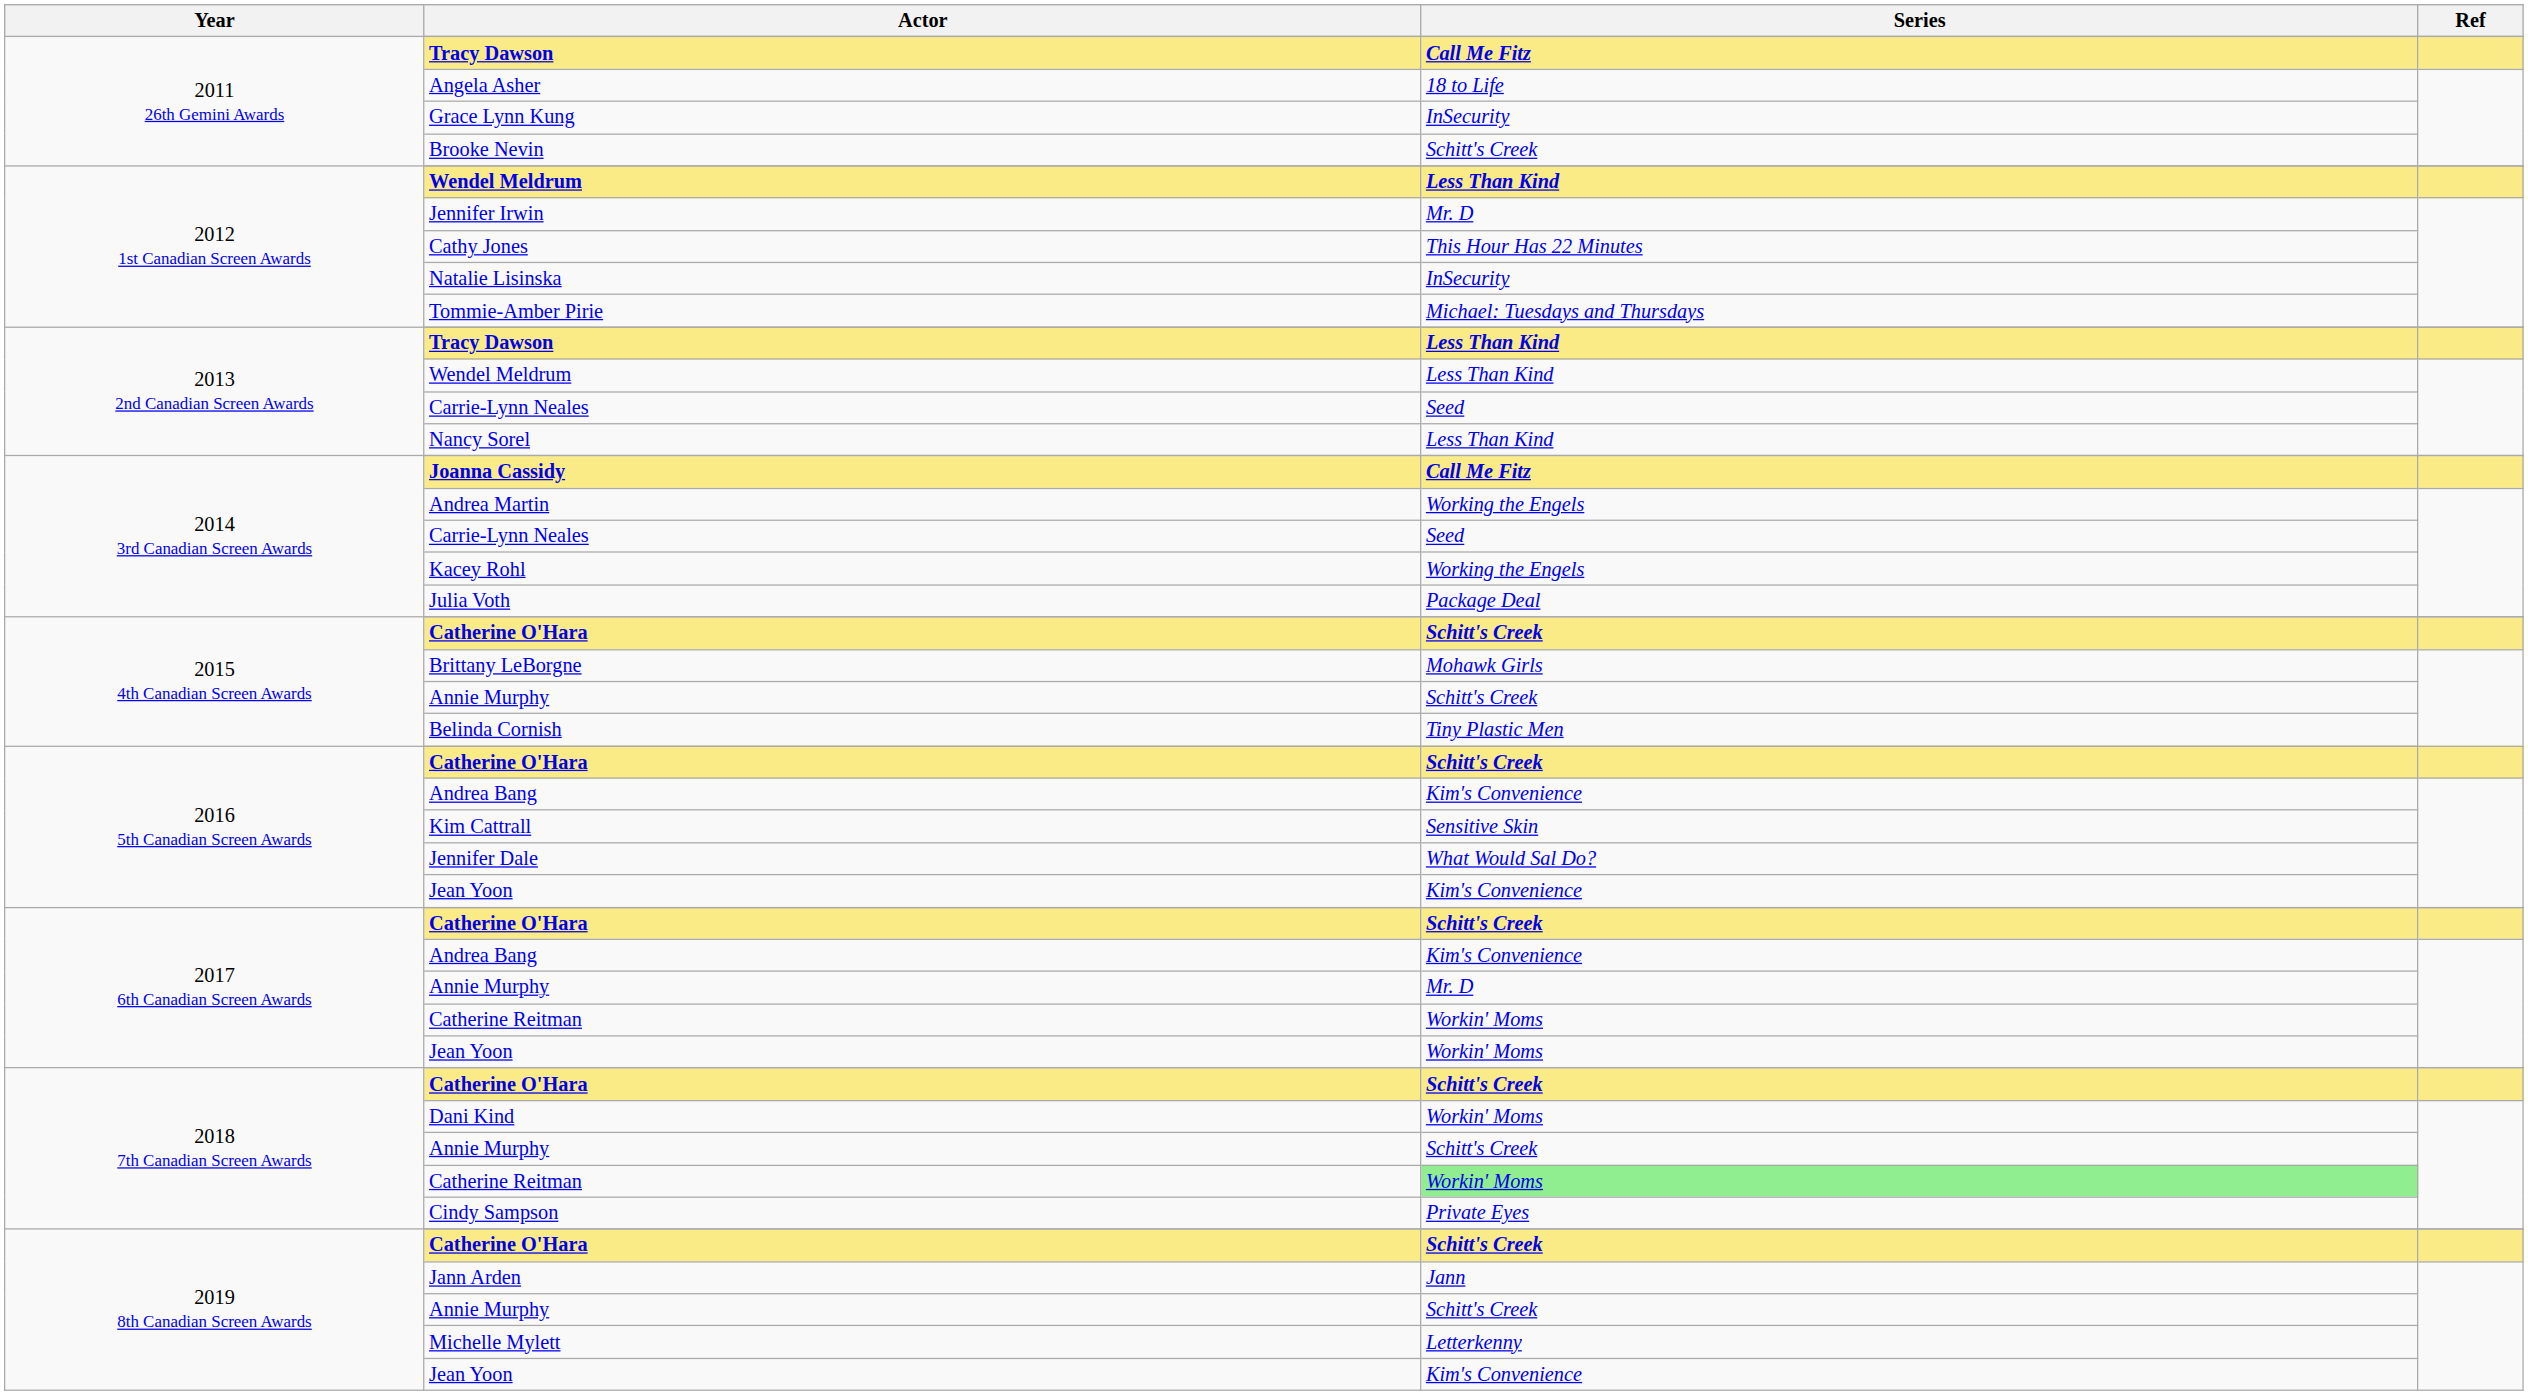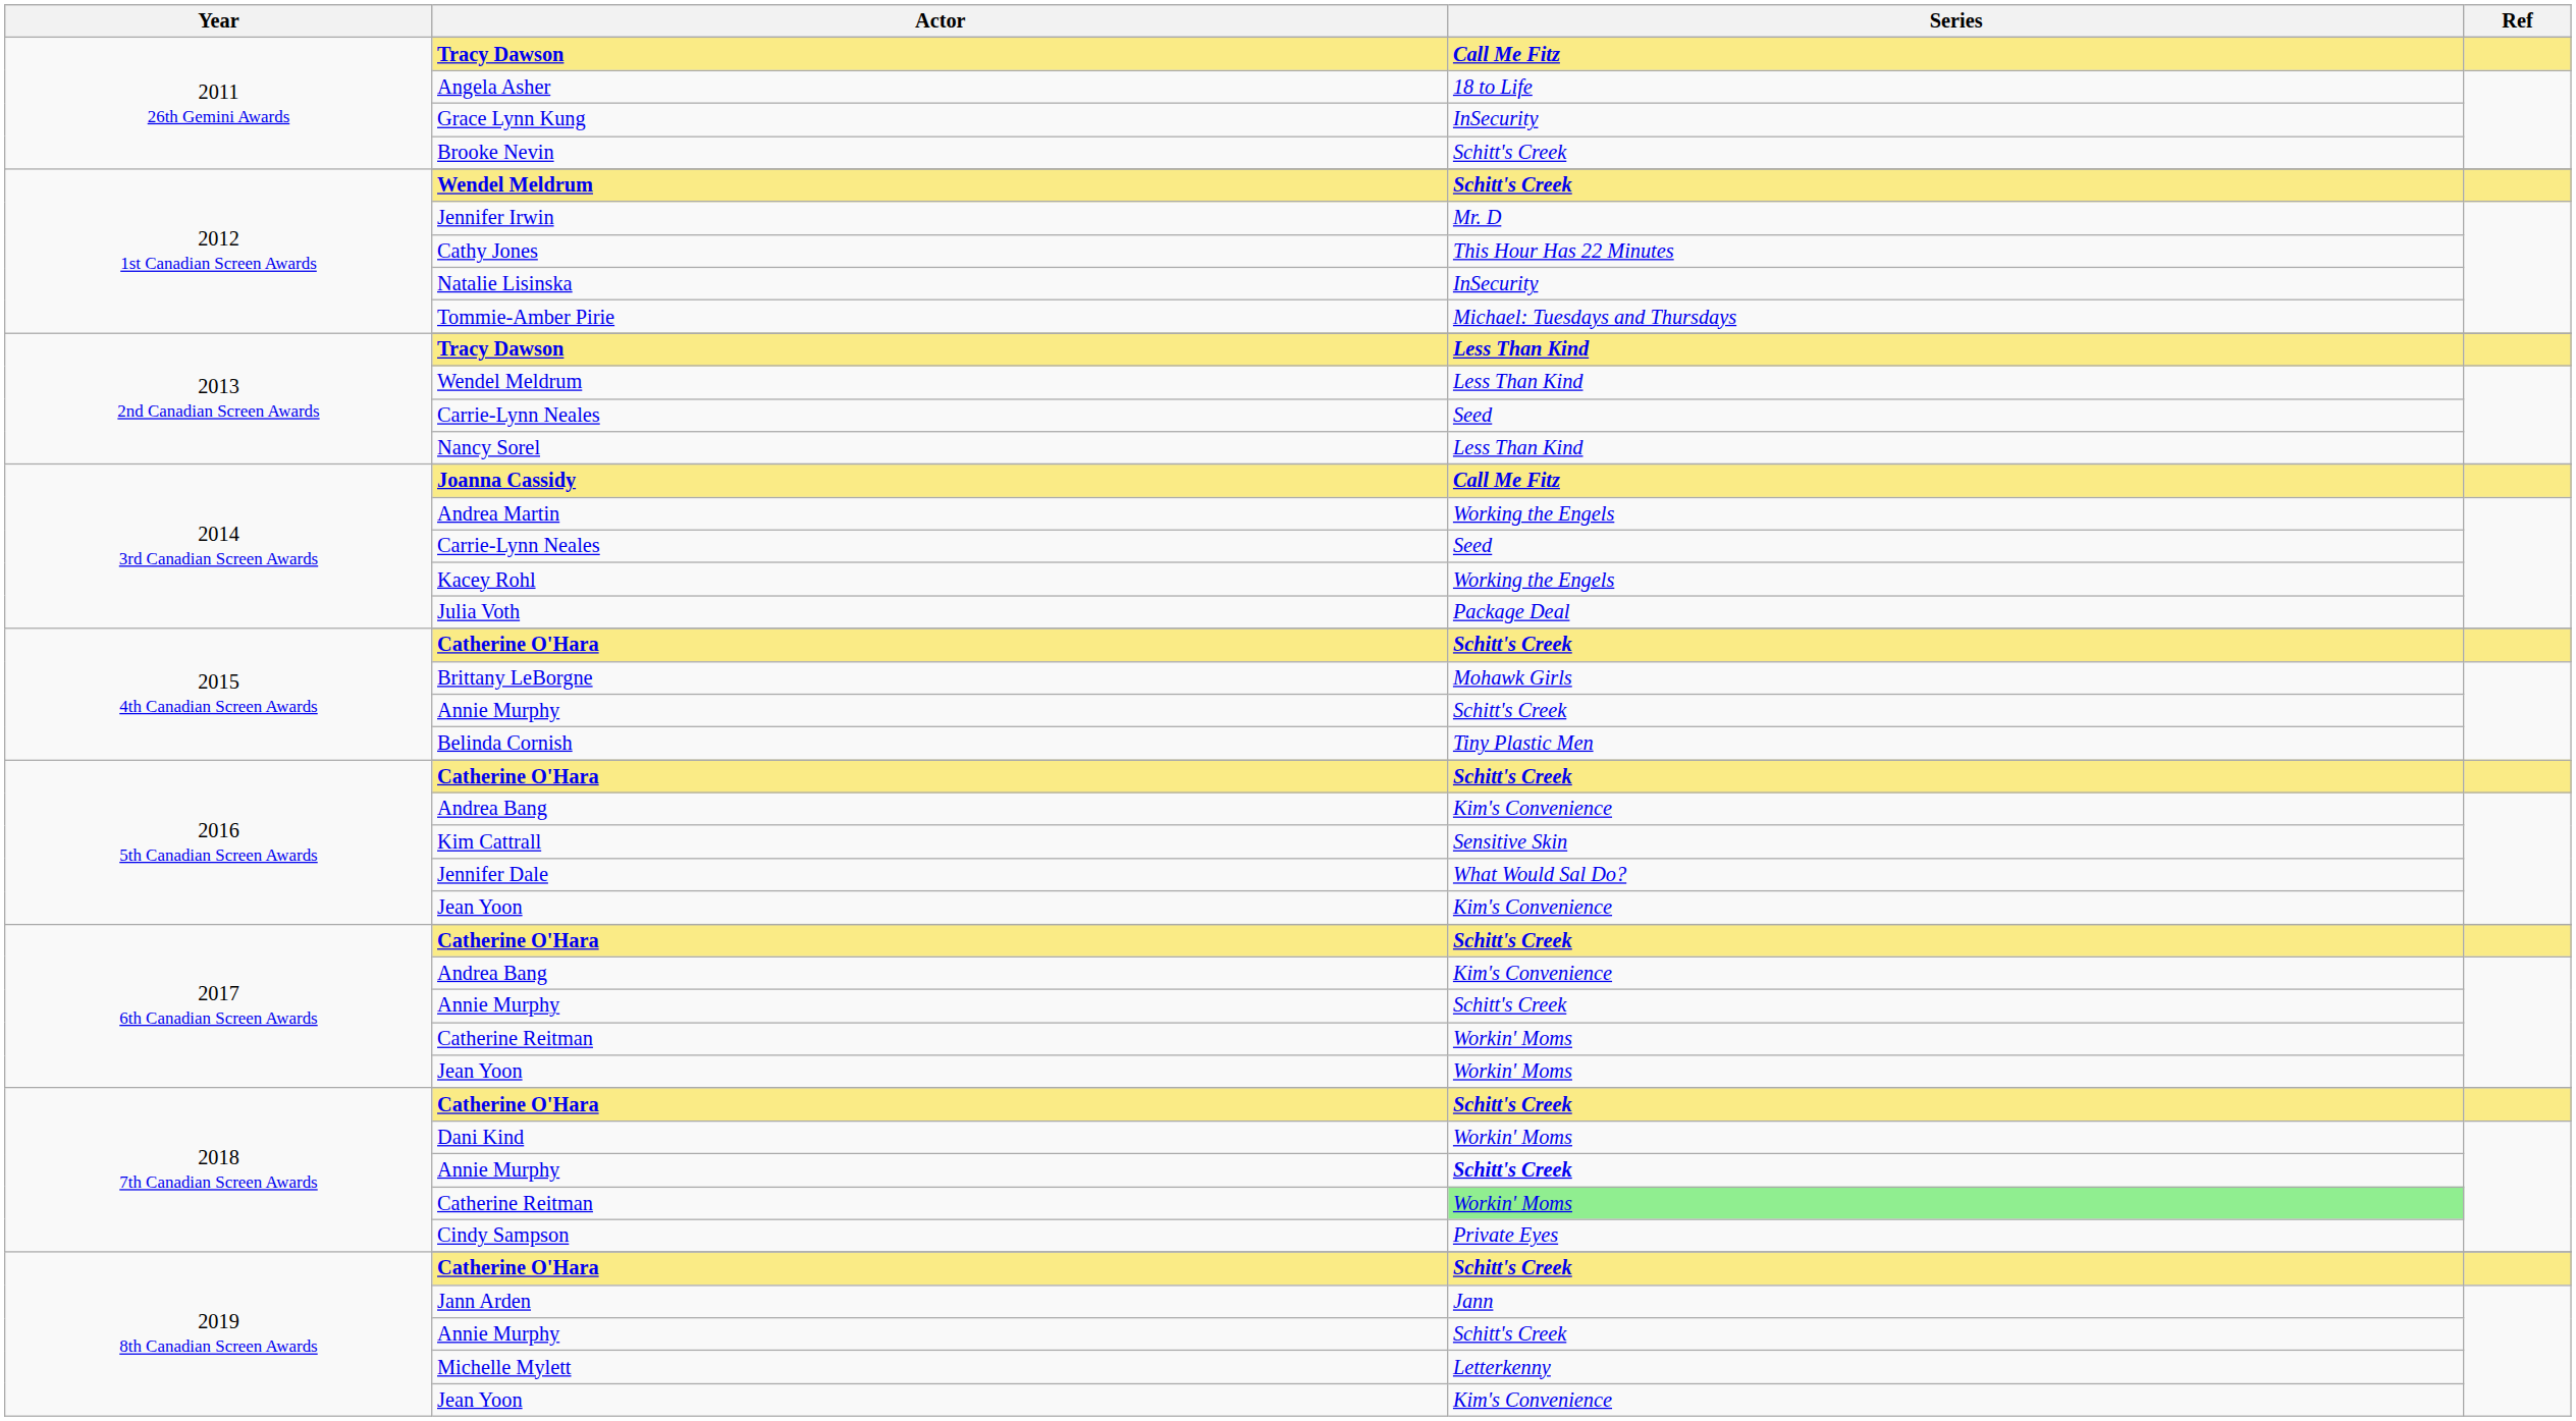2012 1st Canadian Screen Awards / Wendel Meldrum | Series: Less Than Kind -> Schitt's Creek
2017 6th Canadian Screen Awards / Annie Murphy | Series: Mr. D -> Schitt's Creek
2018 7th Canadian Screen Awards / Annie Murphy | Series: normal -> bold
